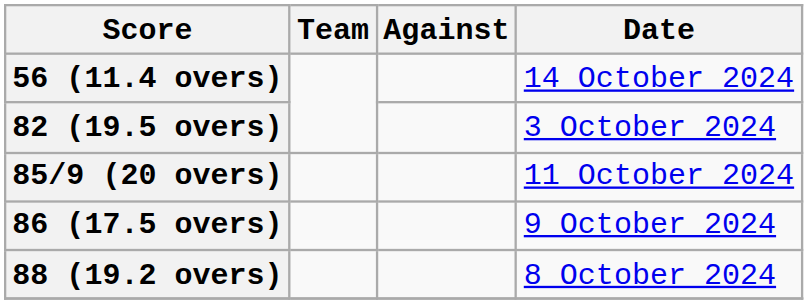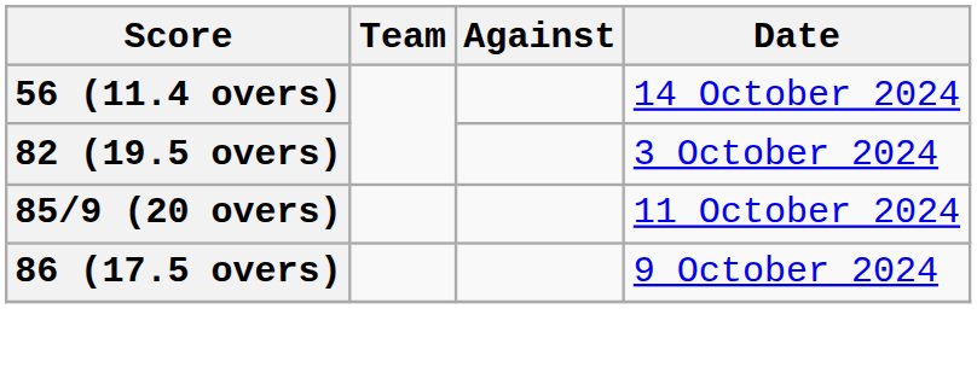- row: 88 (19.2 overs) | 8 October 2024
